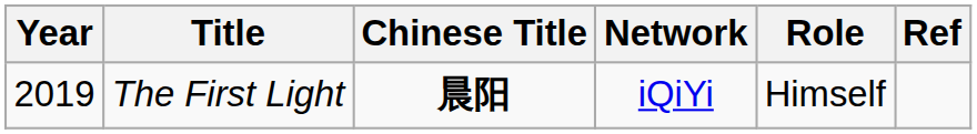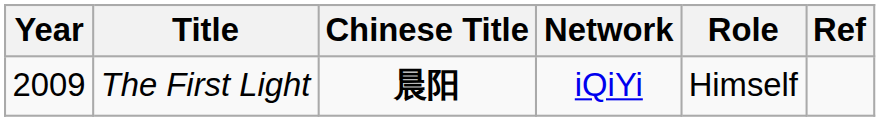The First Light | Year: 2019 -> 2009
